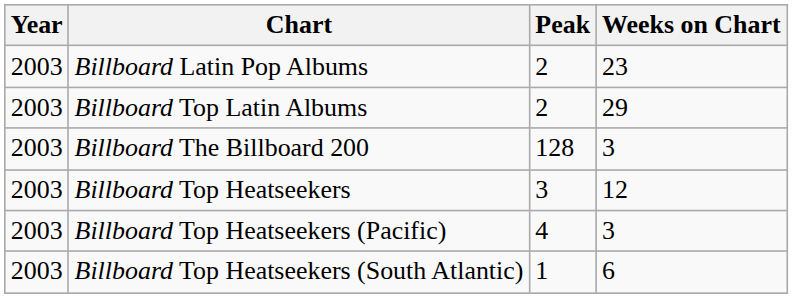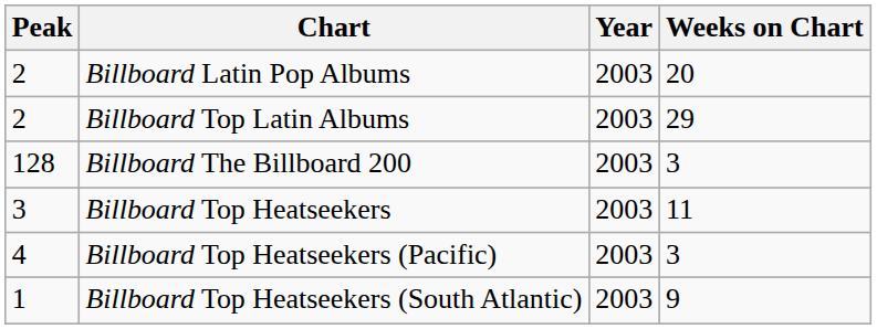columns swapped: Year <-> Peak
Billboard Latin Pop Albums | Weeks on Chart: 23 -> 20
Billboard Top Heatseekers | Weeks on Chart: 12 -> 11
Billboard Top Heatseekers (South Atlantic) | Weeks on Chart: 6 -> 9
